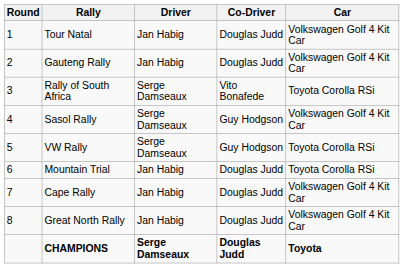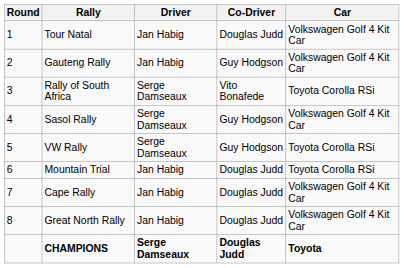Gauteng Rally | Co-Driver: Douglas Judd -> Guy Hodgson
